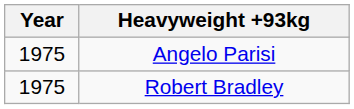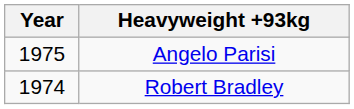Robert Bradley | Year: 1975 -> 1974
